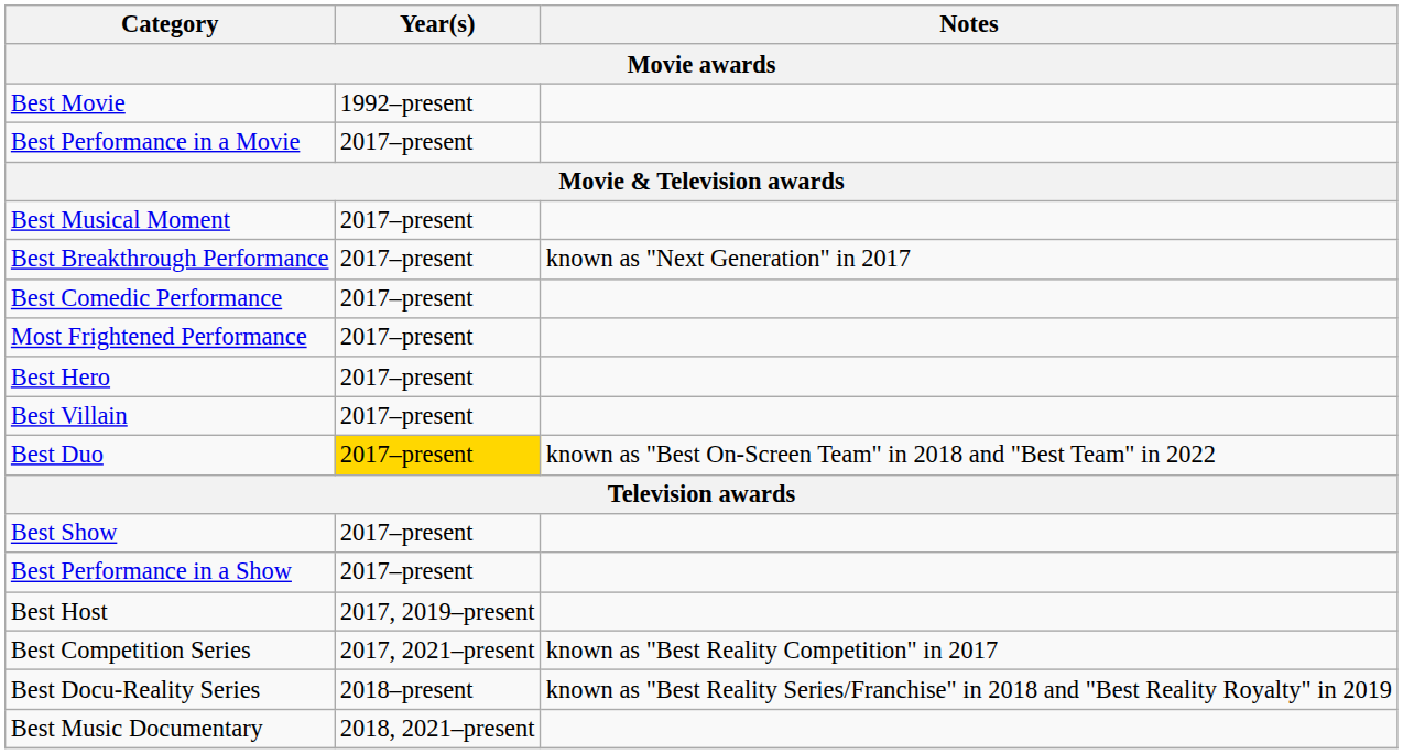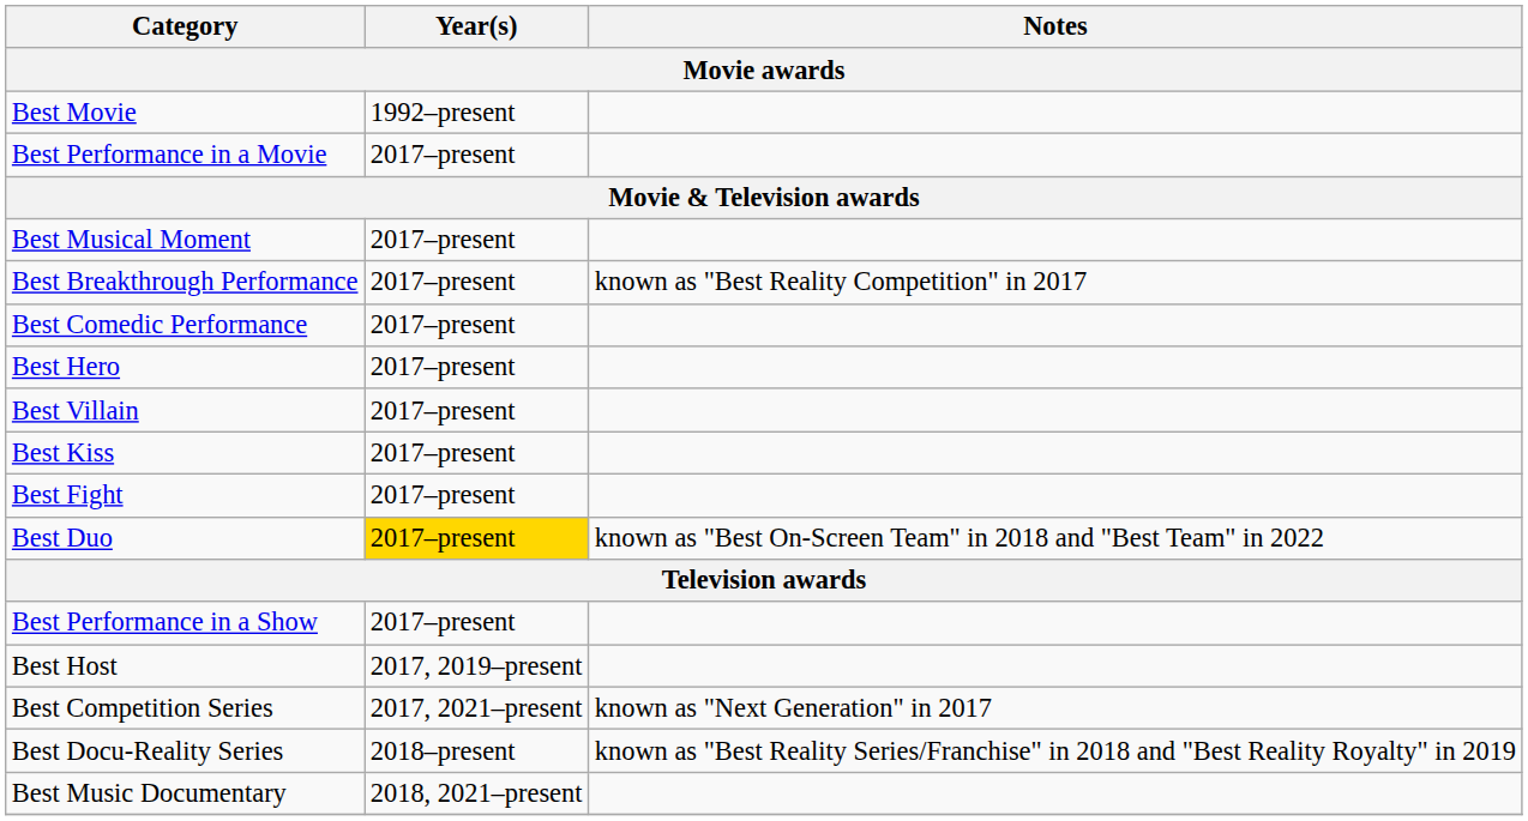Best Breakthrough Performance | Notes: known as "Next Generation" in 2017 -> known as "Best Reality Competition" in 2017
- row: Most Frightened Performance | 2017–present
+ row: Best Kiss | 2017–present
+ row: Best Fight | 2017–present
- row: Best Show | 2017–present
Best Competition Series | Notes: known as "Best Reality Competition" in 2017 -> known as "Next Generation" in 2017
